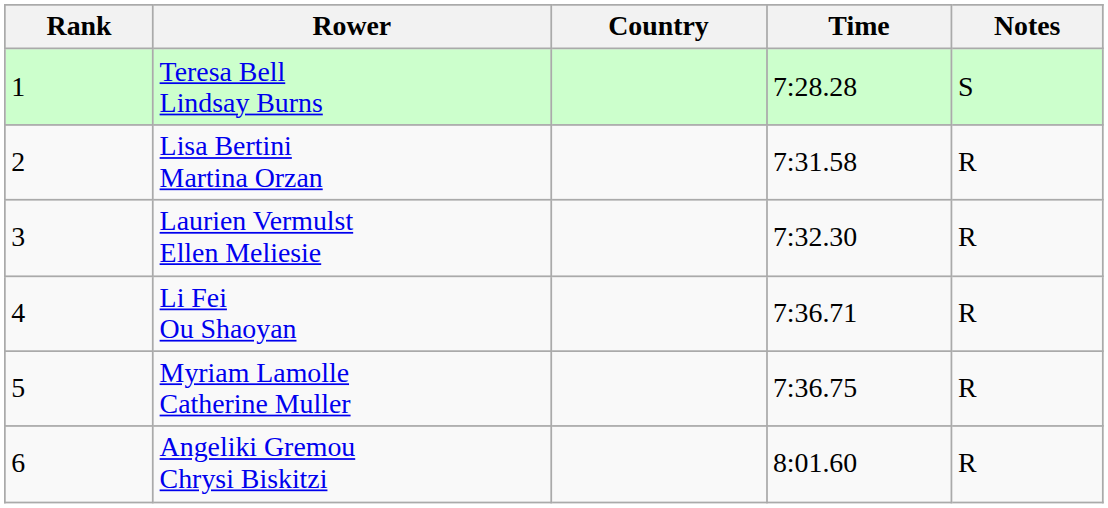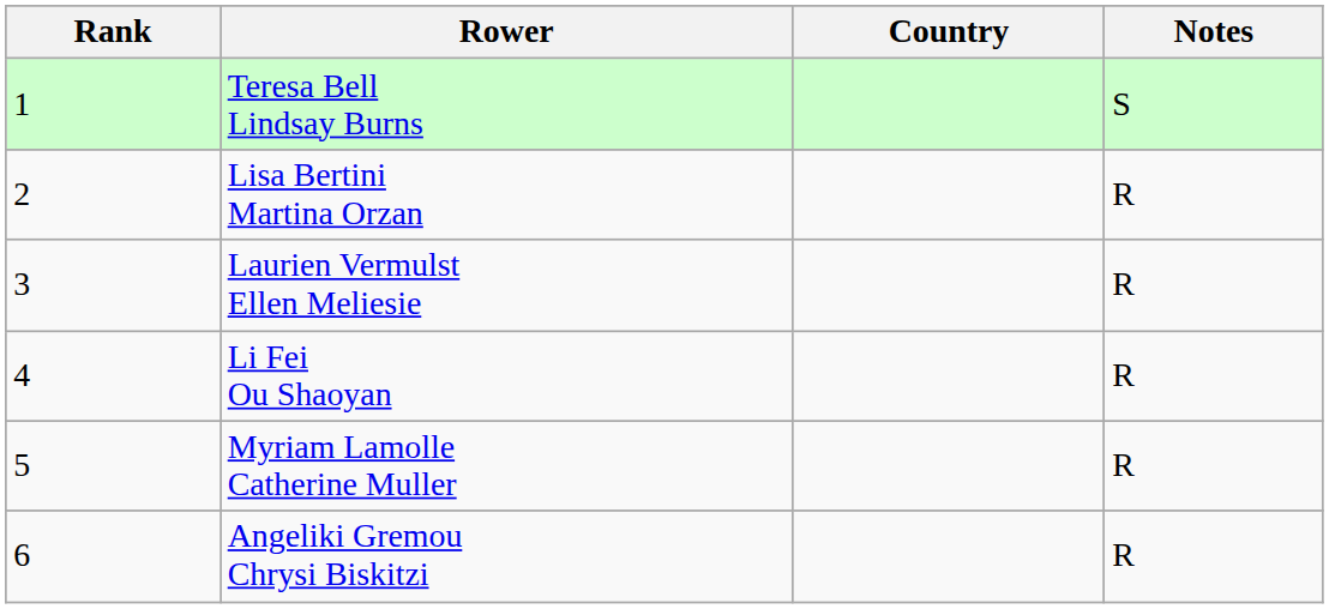- column: Time | 7:28.28 | 7:31.58 | 7:32.30 | 7:36.71 | 7:36.75 | 8:01.60
